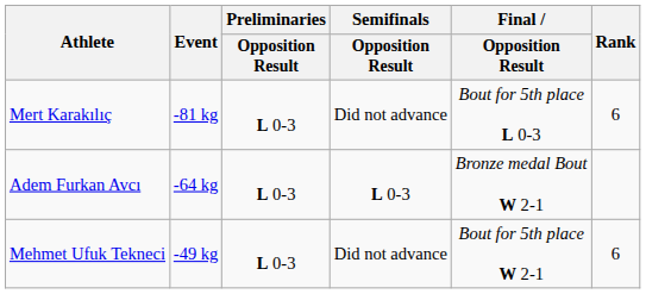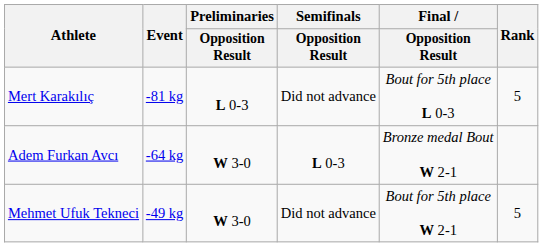Mert Karakılıç | Rank: 6 -> 5
Adem Furkan Avcı | Preliminaries / Opposition Result: L 0-3 -> W 3-0
Mehmet Ufuk Tekneci | Preliminaries / Opposition Result: L 0-3 -> W 3-0
Mehmet Ufuk Tekneci | Rank: 6 -> 5
